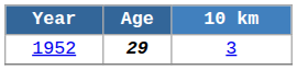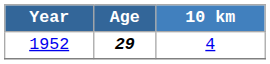1952 | 10 km: 3 -> 4
